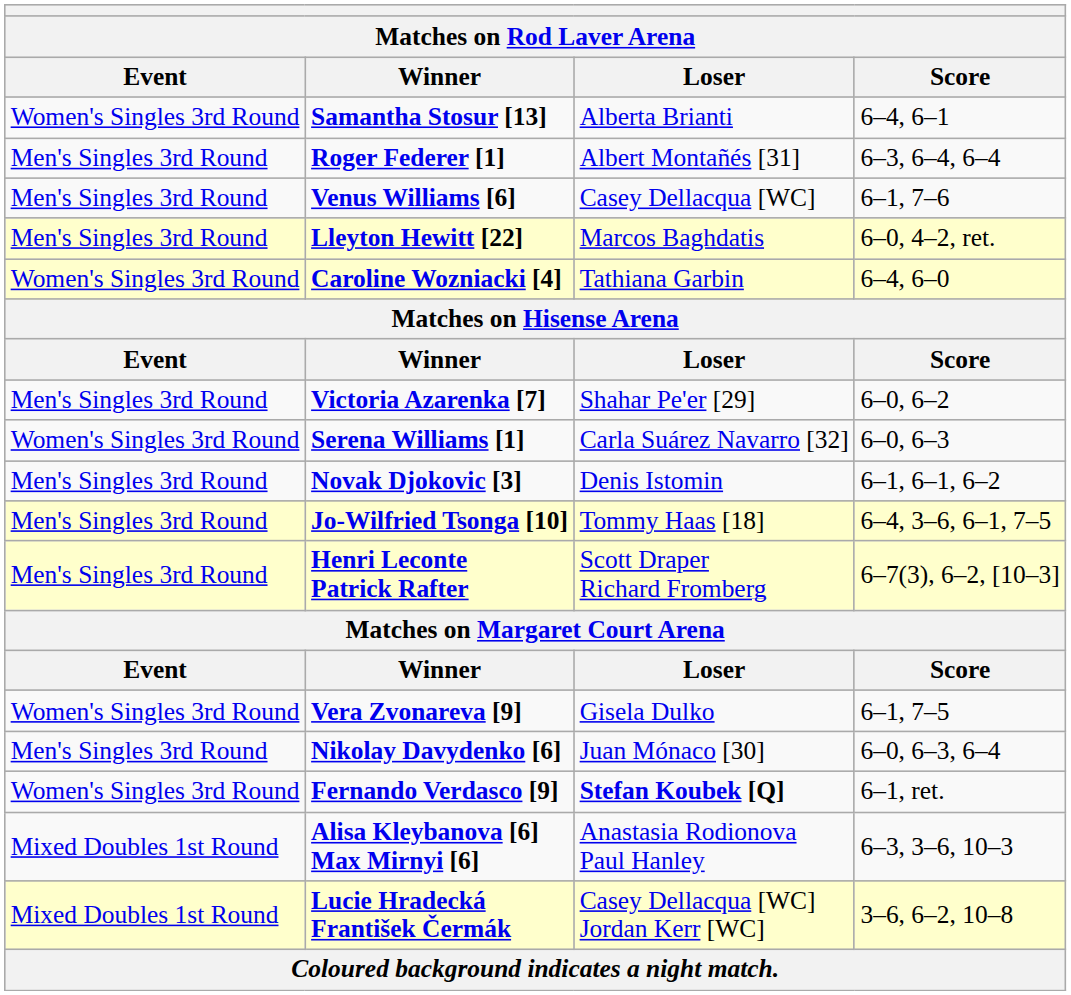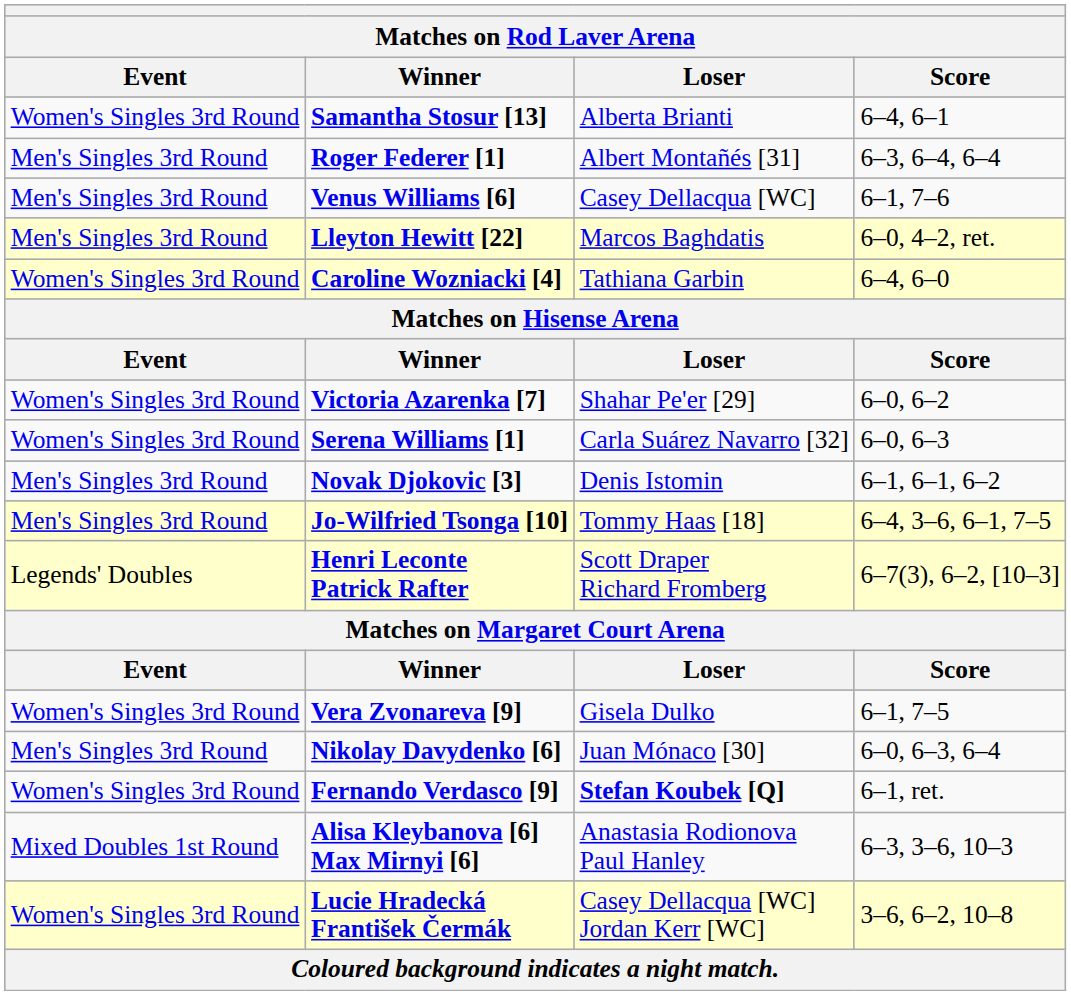Victoria Azarenka [7] | Event: Men's Singles 3rd Round -> Women's Singles 3rd Round
Henri Leconte Patrick Rafter | Event: Men's Singles 3rd Round -> Legends' Doubles
Lucie Hradecká František Čermák | Event: Mixed Doubles 1st Round -> Women's Singles 3rd Round
